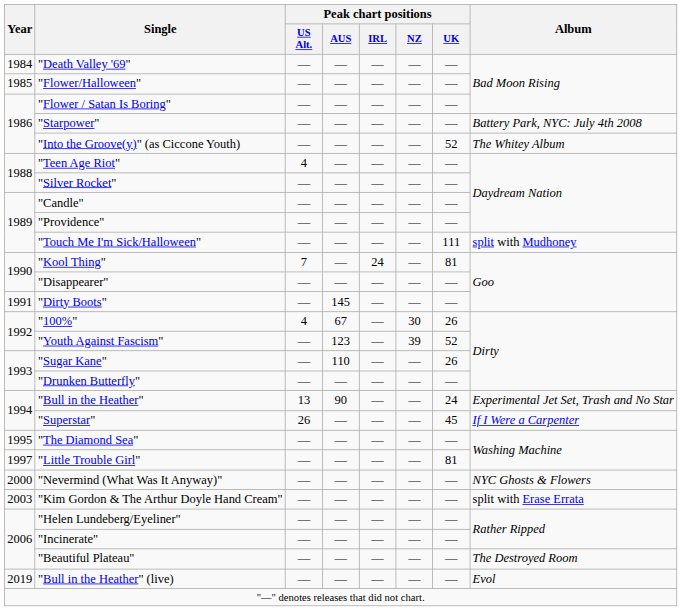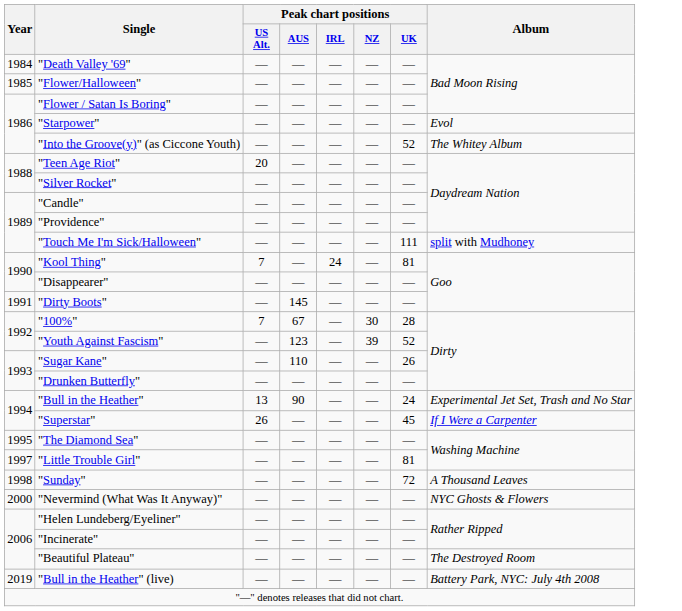"Starpower" | Album: Battery Park, NYC: July 4th 2008 -> Evol
"Teen Age Riot" | Peak chart positions / US Alt.: 4 -> 20
"100%" | Peak chart positions / US Alt.: 4 -> 7
"100%" | Peak chart positions / UK: 26 -> 28
+ row: 1998 | "Sunday" | — | — | — | — | 72 | A Thousand Leaves
- row: 2003 | "Kim Gordon & The Arthur Doyle Hand Cream" | — | — | — | — | — | split with Erase Errata
"Bull in the Heather" (live) | Album: Evol -> Battery Park, NYC: July 4th 2008
